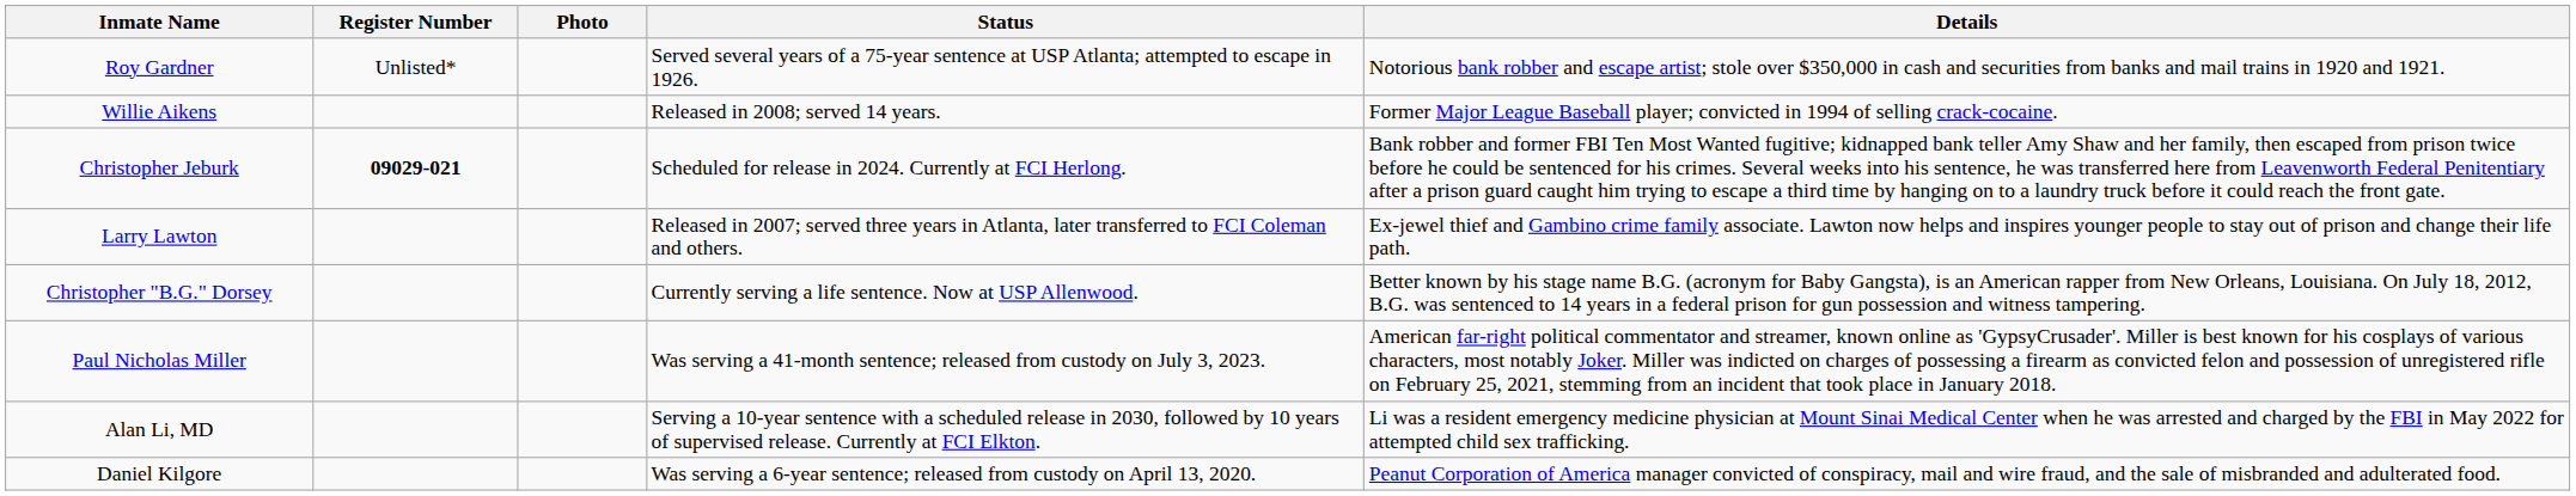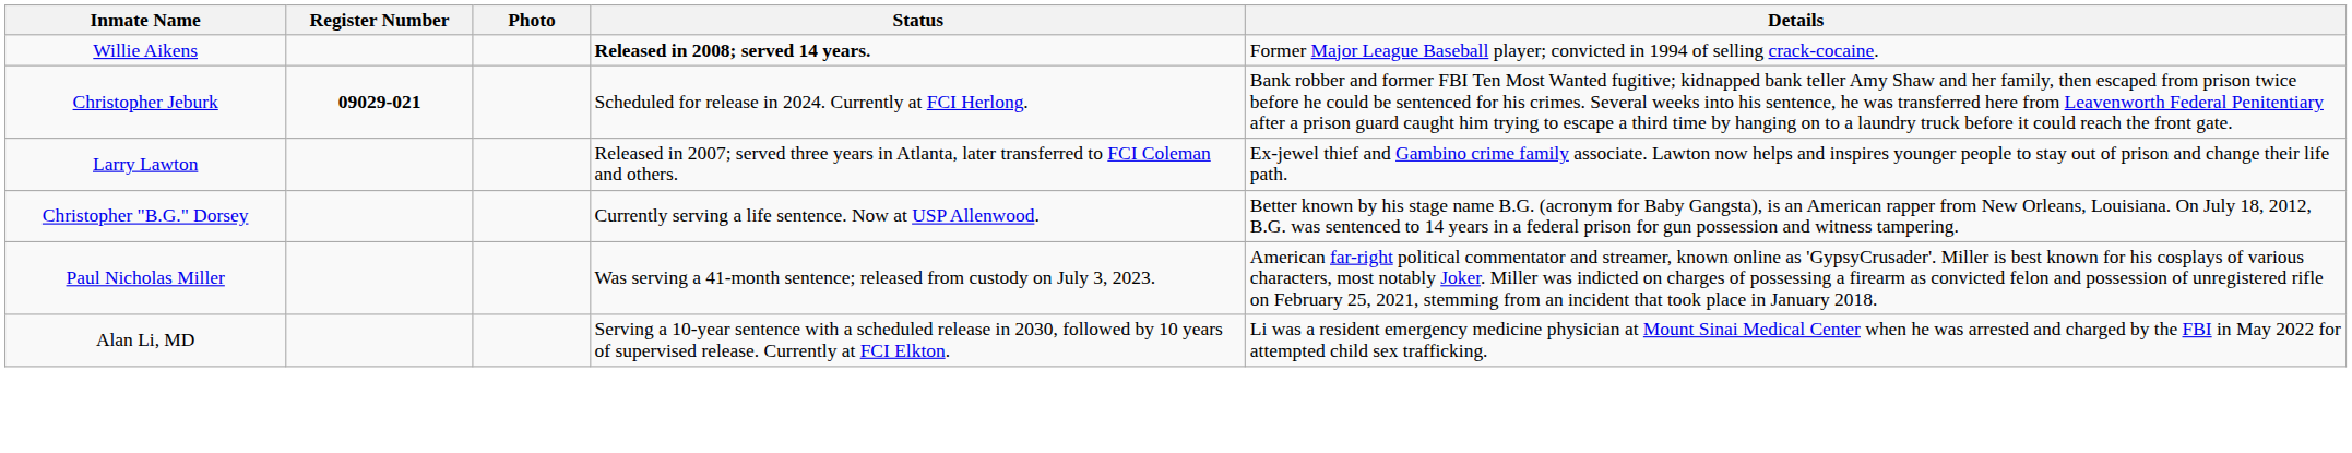- row: Roy Gardner | Unlisted* | Served several years of a 75-year sentence at USP Atlanta; attempted to escape in 1926. | Notorious bank robber and escape artist; stole over $350,000 in cash and securities from banks and mail trains in 1920 and 1921.
Willie Aikens | Status: normal -> bold
- row: Daniel Kilgore | Was serving a 6-year sentence; released from custody on April 13, 2020. | Peanut Corporation of America manager convicted of conspiracy, mail and wire fraud, and the sale of misbranded and adulterated food.
